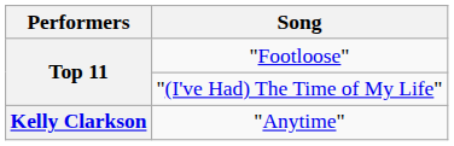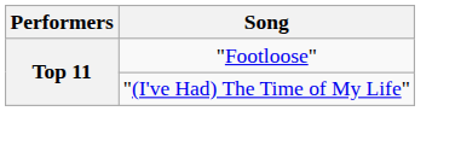- row: Kelly Clarkson | "Anytime"
